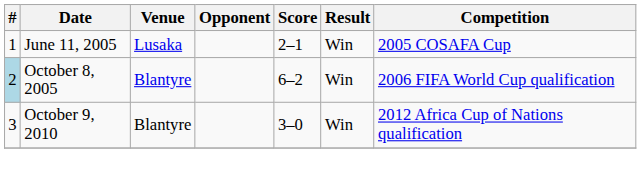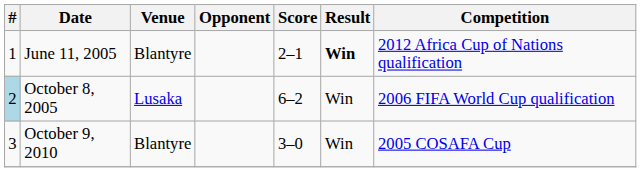June 11, 2005 | Venue: Lusaka -> Blantyre
June 11, 2005 | Result: normal -> bold
June 11, 2005 | Competition: 2005 COSAFA Cup -> 2012 Africa Cup of Nations qualification
October 8, 2005 | Venue: Blantyre -> Lusaka
October 9, 2010 | Competition: 2012 Africa Cup of Nations qualification -> 2005 COSAFA Cup
